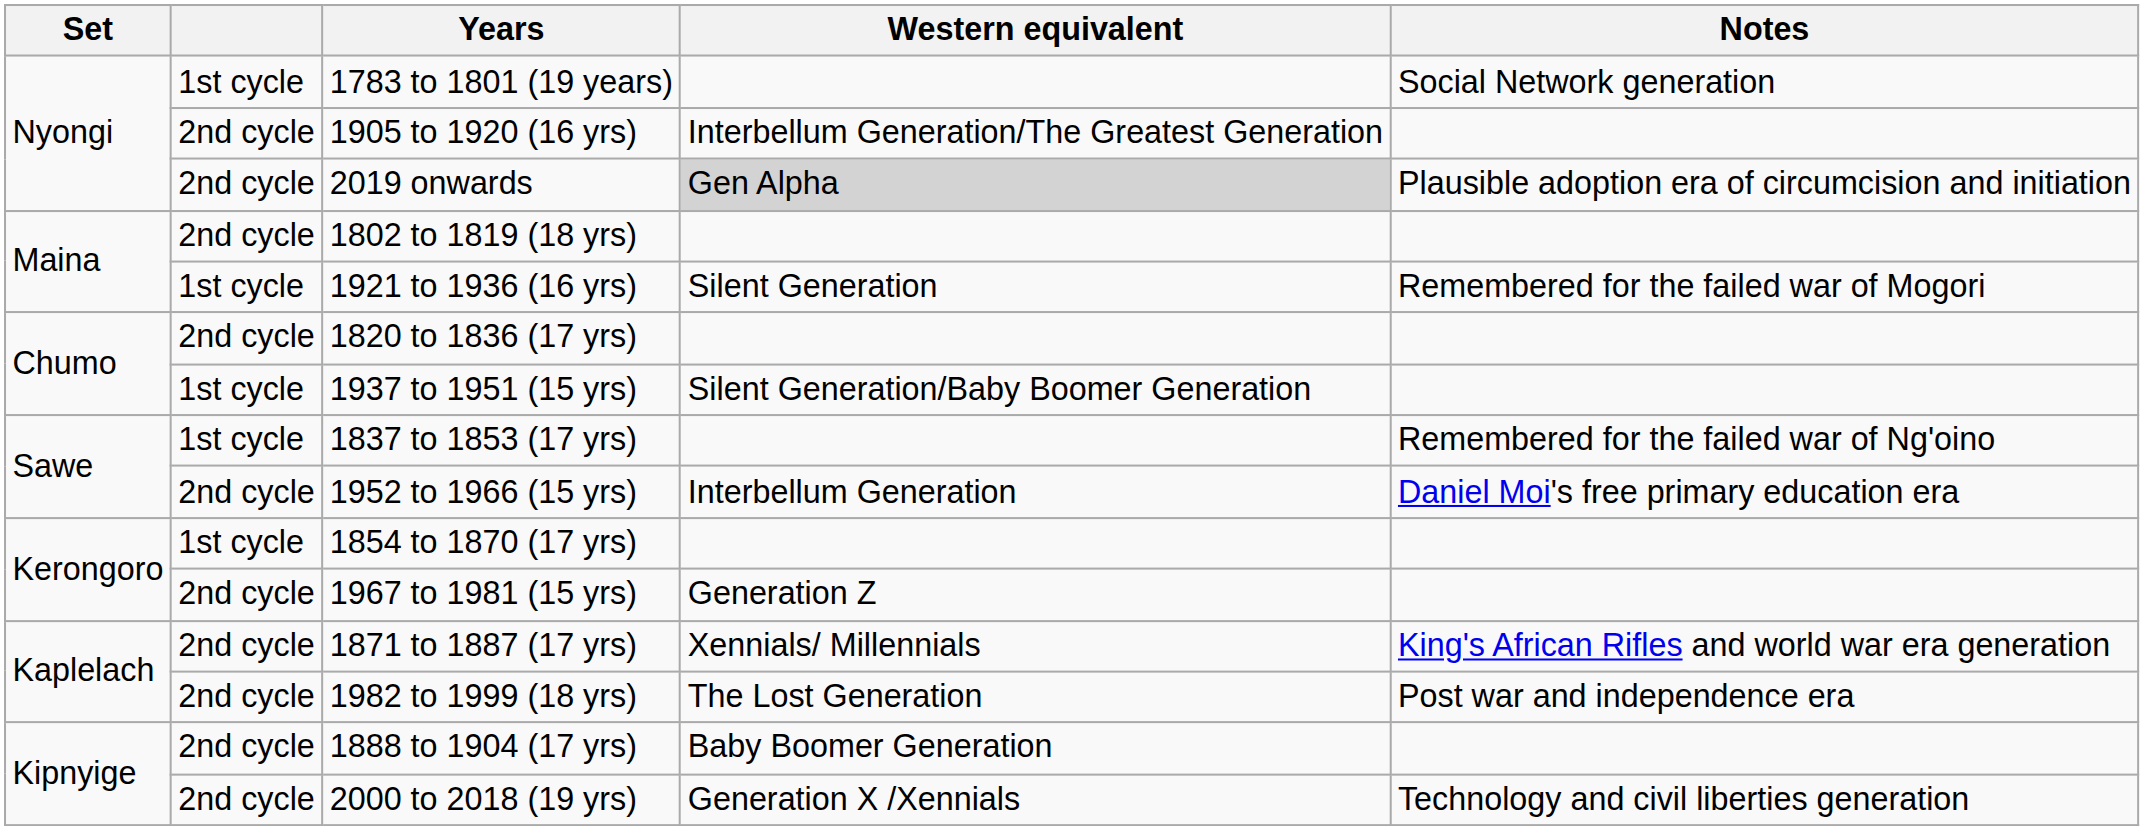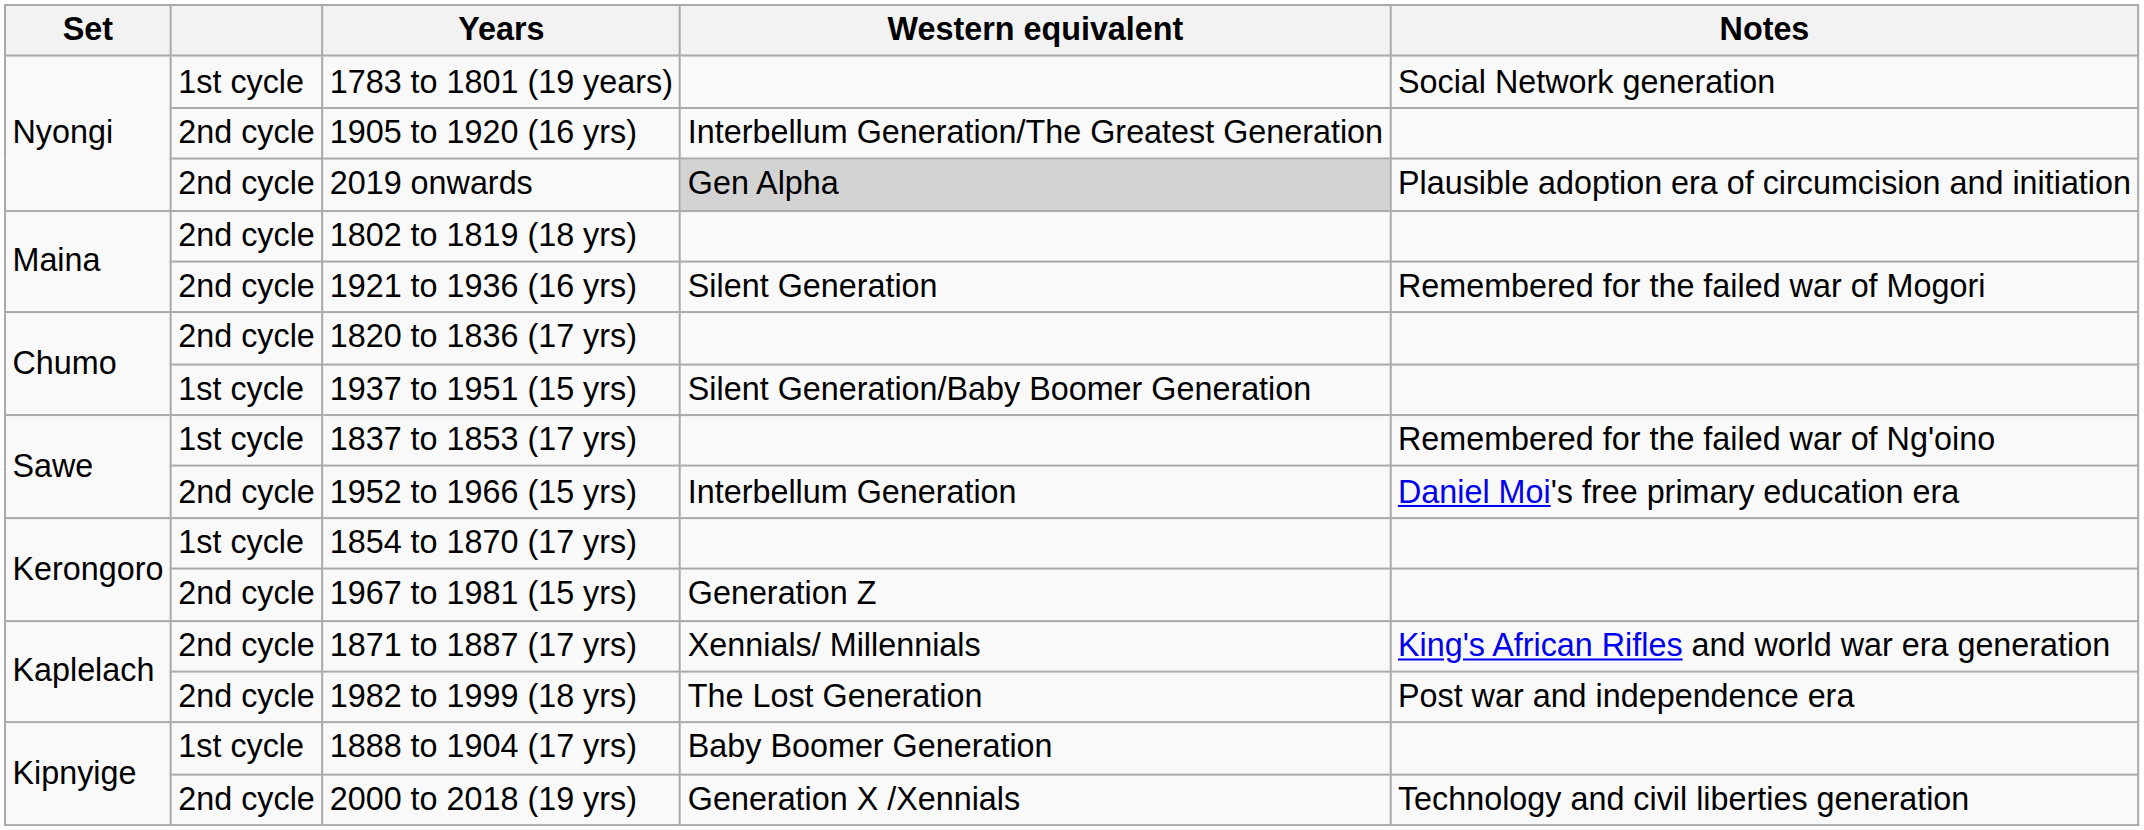1921 to 1936 (16 yrs) | column 2: 1st cycle -> 2nd cycle
1888 to 1904 (17 yrs) | column 2: 2nd cycle -> 1st cycle
